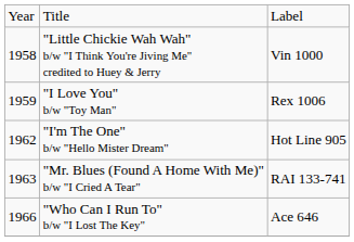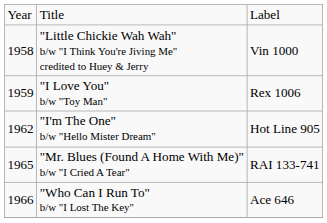"Mr. Blues (Found A Home With Me)" b/w "I Cried A Tear" | column 1: 1963 -> 1965
